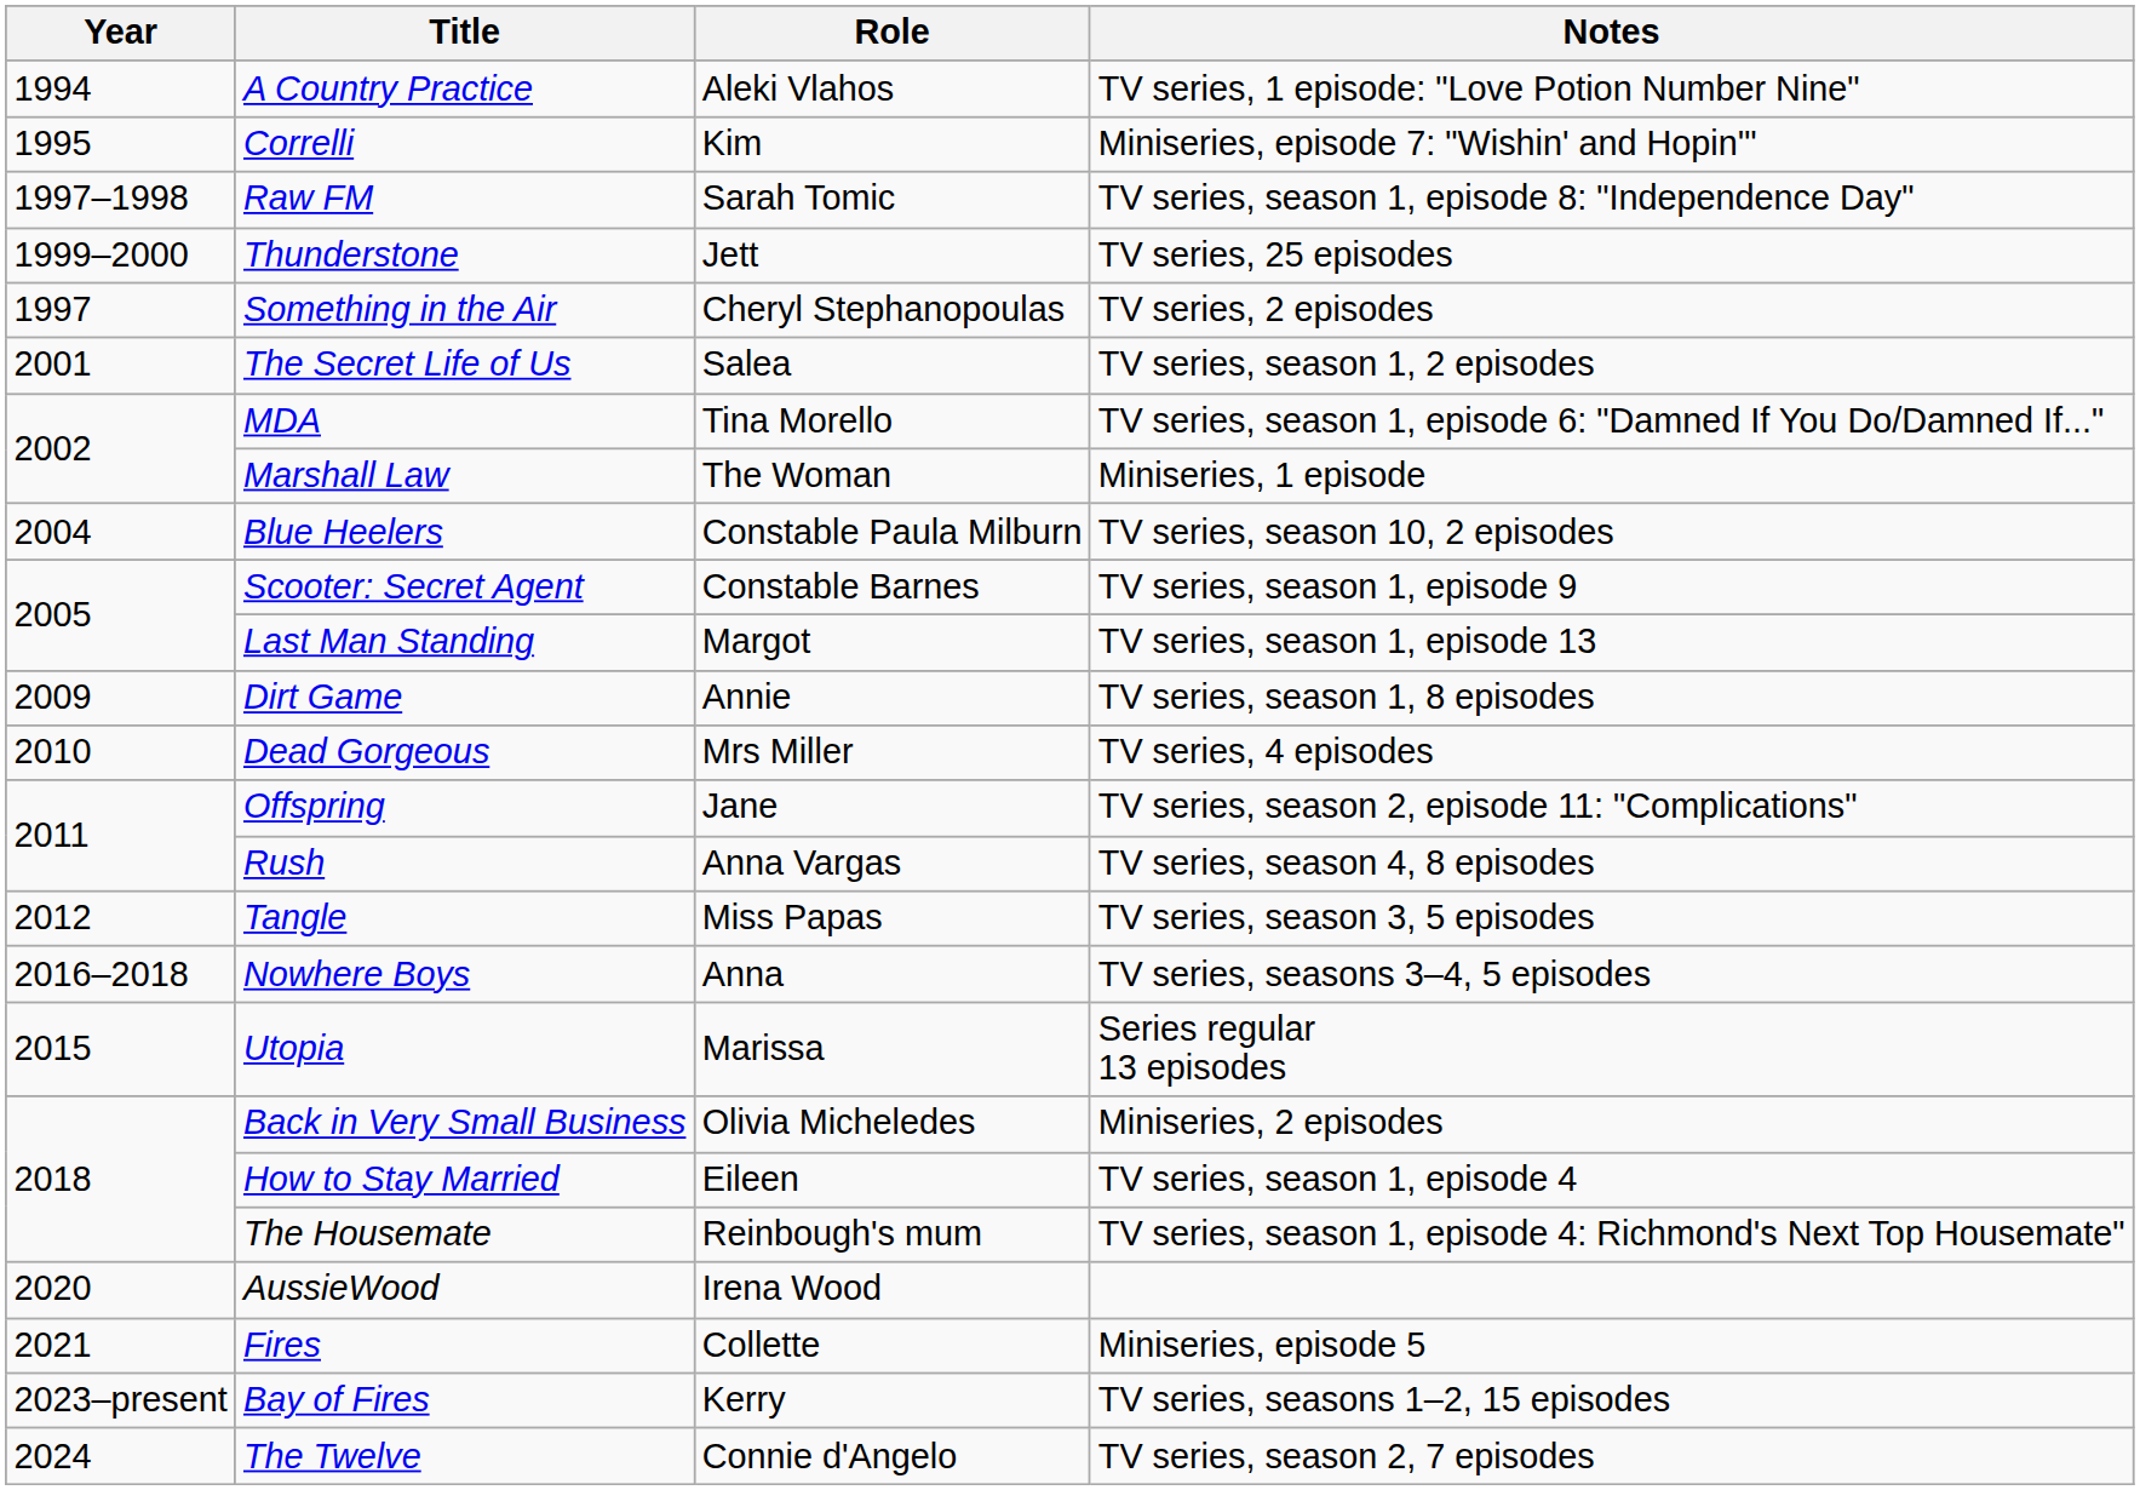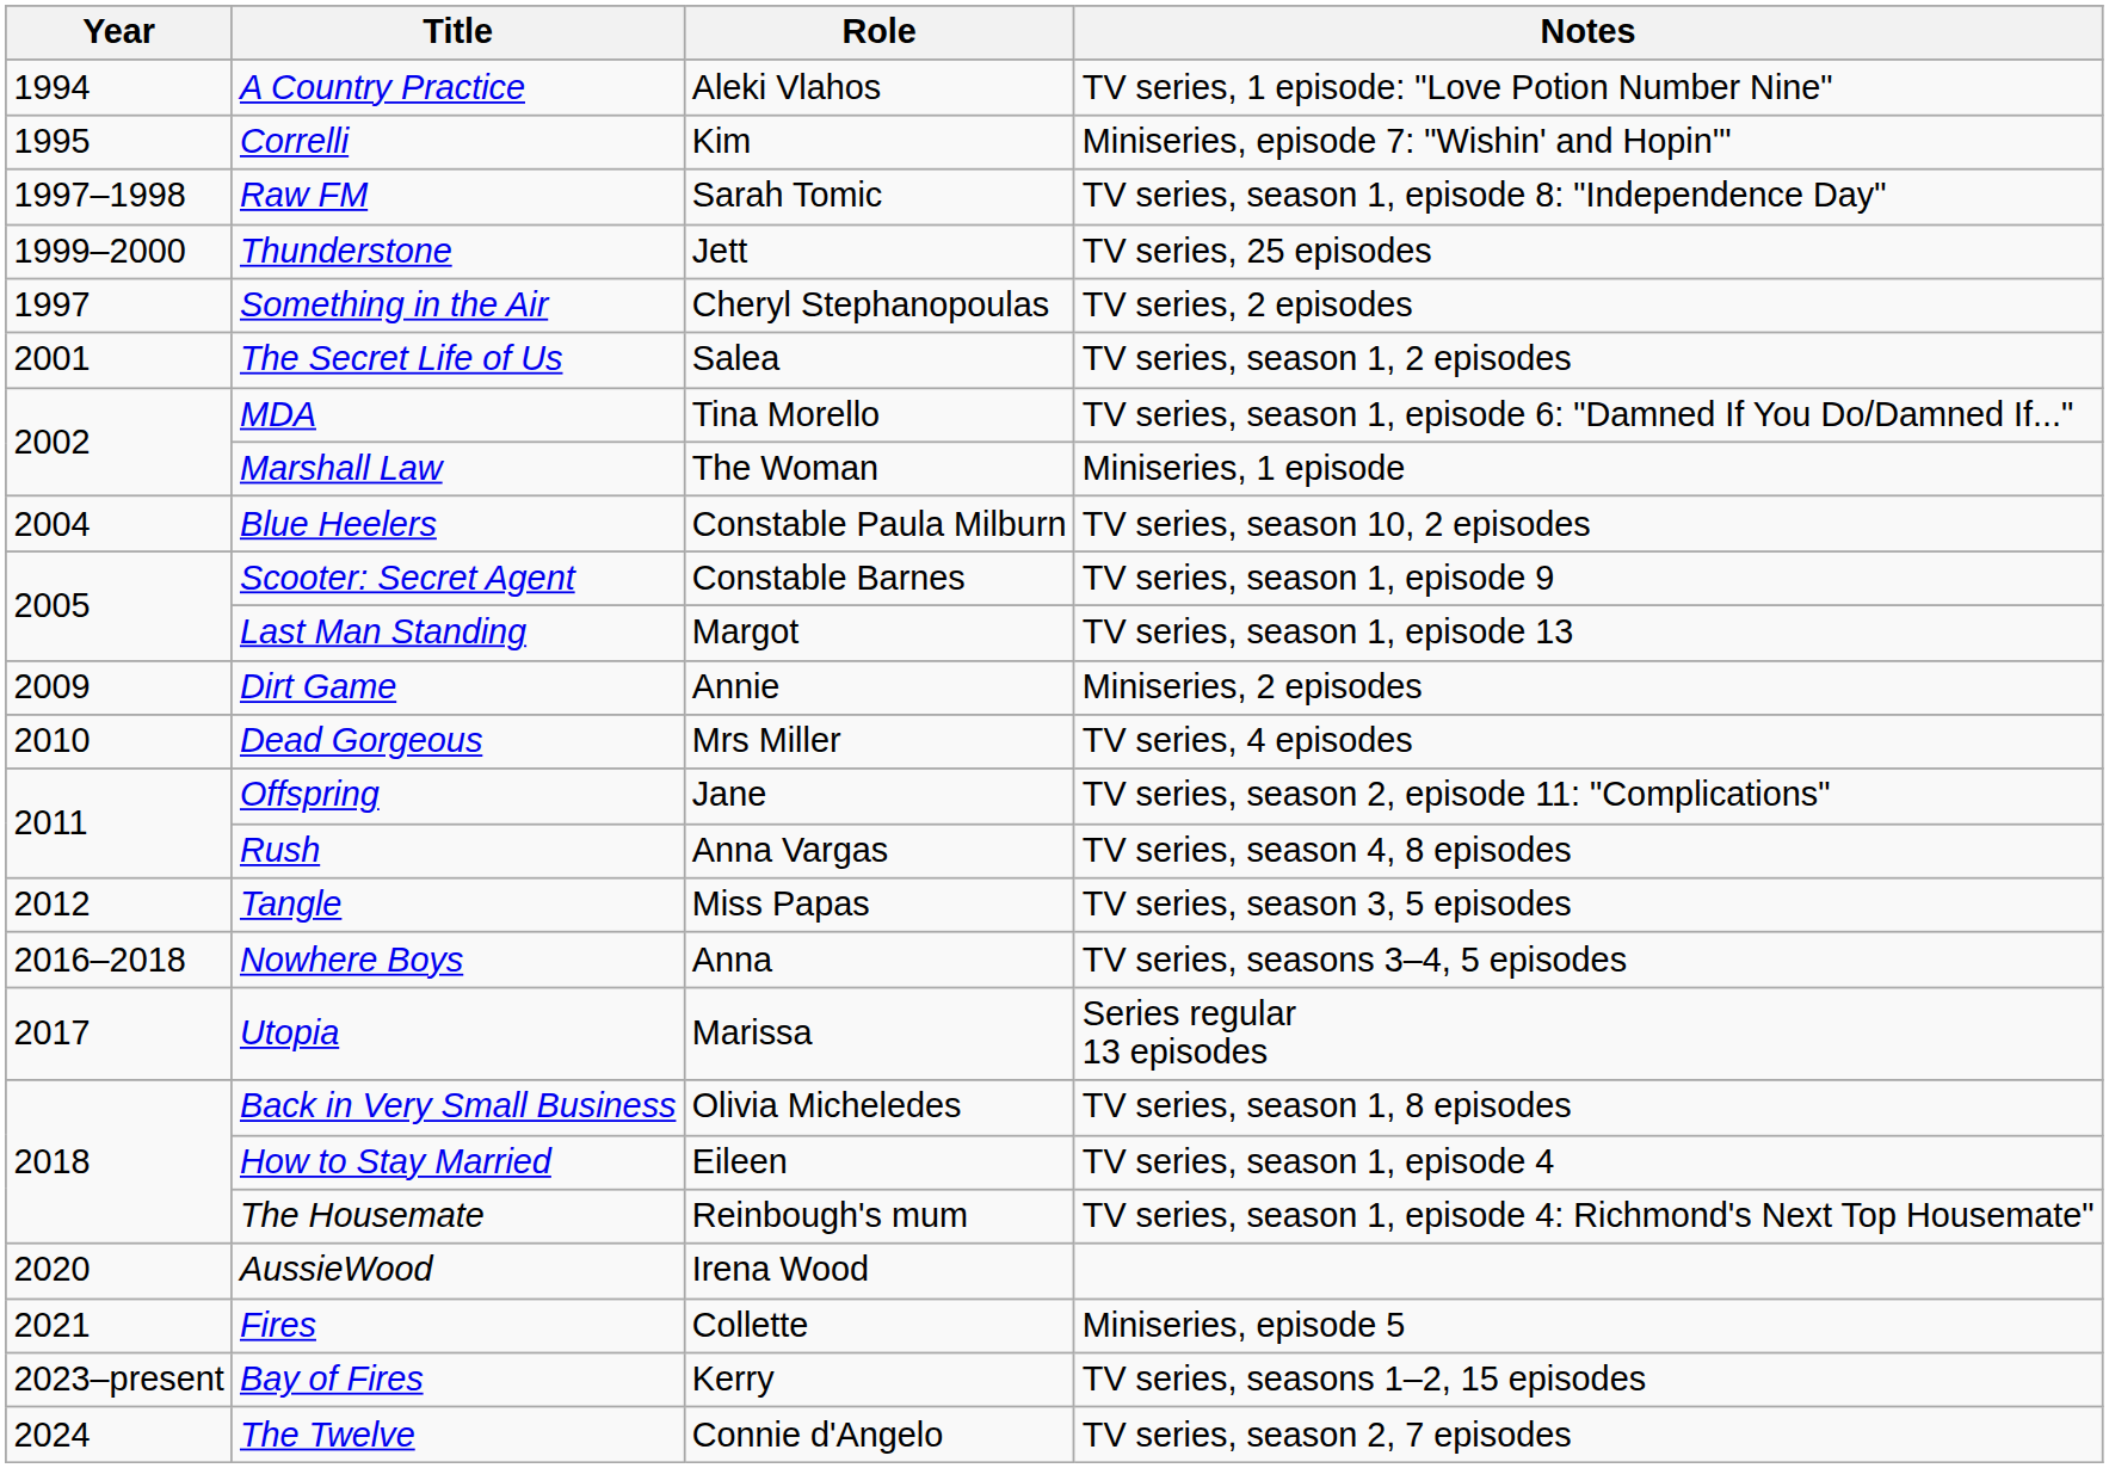Dirt Game | Notes: TV series, season 1, 8 episodes -> Miniseries, 2 episodes
Utopia | Year: 2015 -> 2017
Back in Very Small Business | Notes: Miniseries, 2 episodes -> TV series, season 1, 8 episodes
